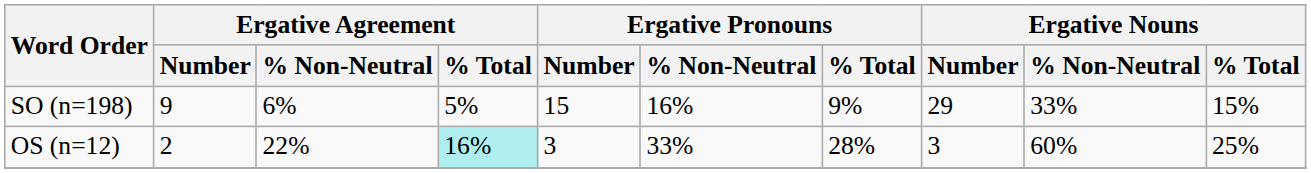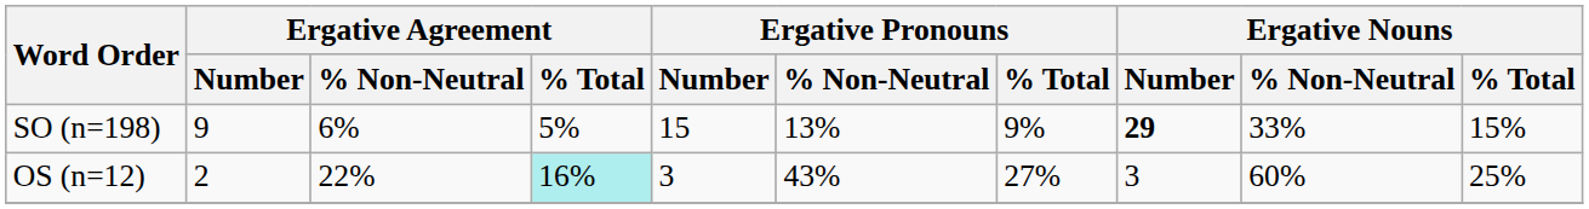SO (n=198) | Ergative Pronouns / % Non-Neutral: 16% -> 13%
SO (n=198) | Ergative Nouns / Number: normal -> bold
OS (n=12) | Ergative Pronouns / % Non-Neutral: 33% -> 43%
OS (n=12) | Ergative Pronouns / % Total: 28% -> 27%
